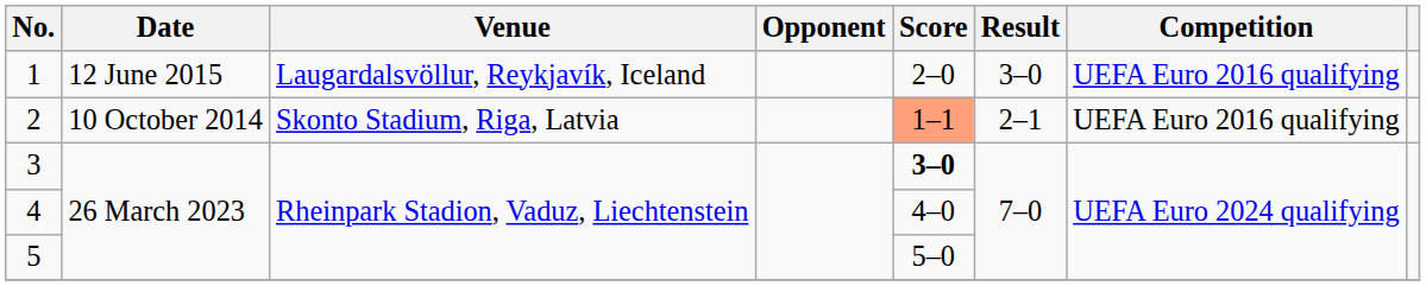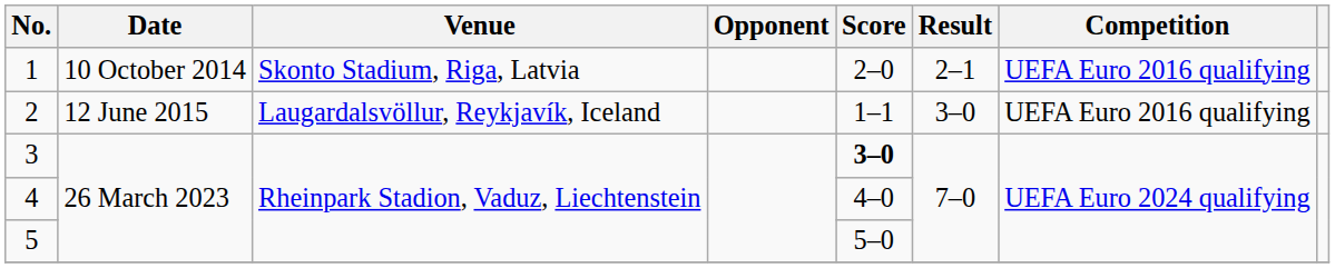1 | Date: 12 June 2015 -> 10 October 2014
1 | Venue: Laugardalsvöllur, Reykjavík, Iceland -> Skonto Stadium, Riga, Latvia
1 | Result: 3–0 -> 2–1
2 | Date: 10 October 2014 -> 12 June 2015
2 | Venue: Skonto Stadium, Riga, Latvia -> Laugardalsvöllur, Reykjavík, Iceland
2 | Score: lightsalmon background -> no background
2 | Result: 2–1 -> 3–0
